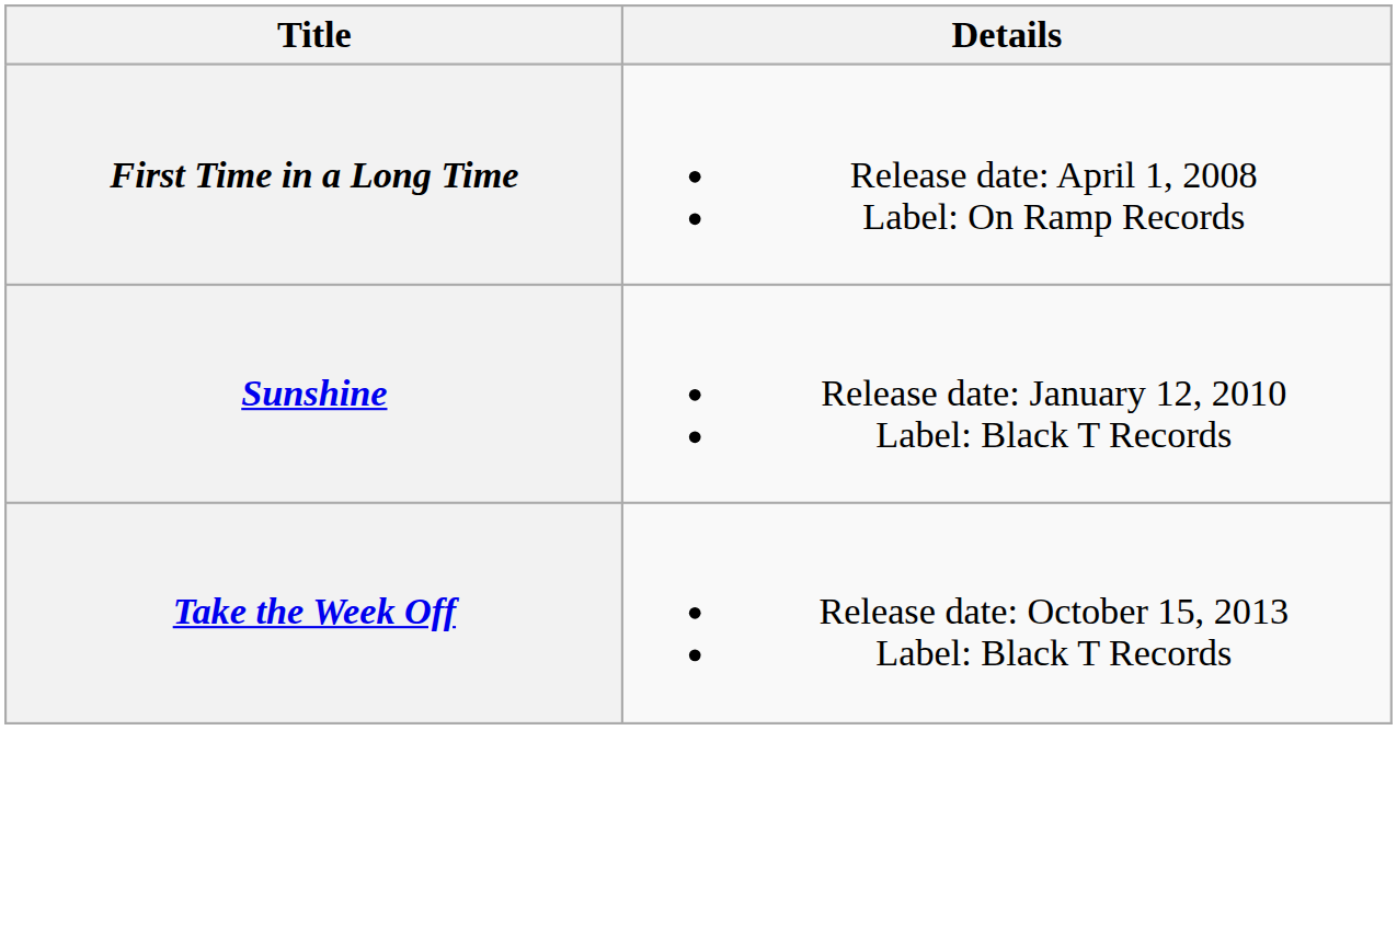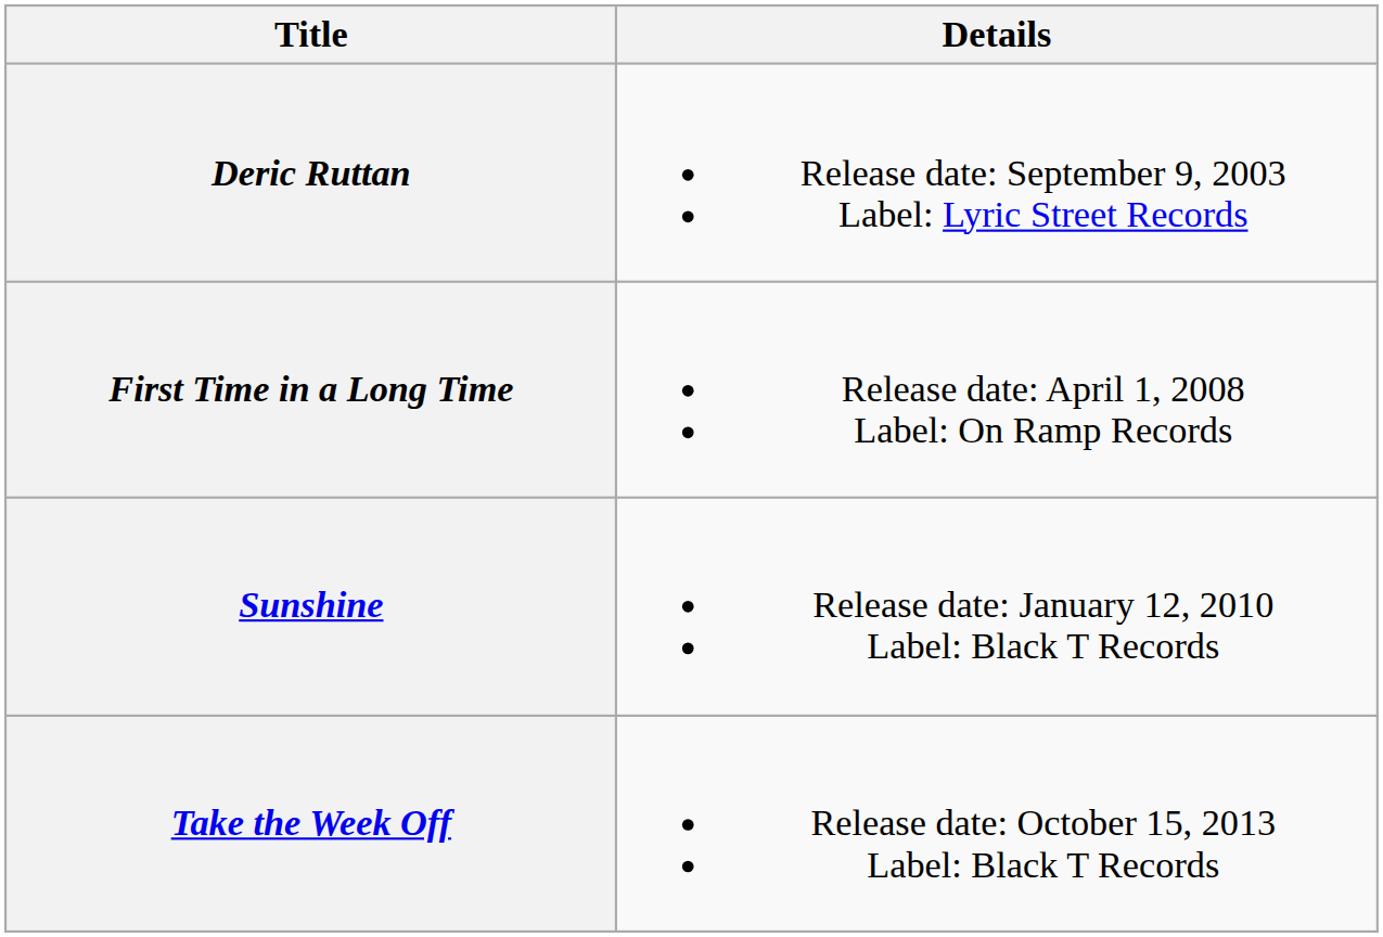+ row: Deric Ruttan | Release date: September 9, 2003 Label: Lyric Street Records
